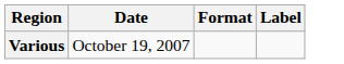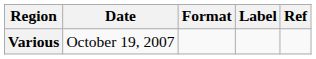+ column: Ref
